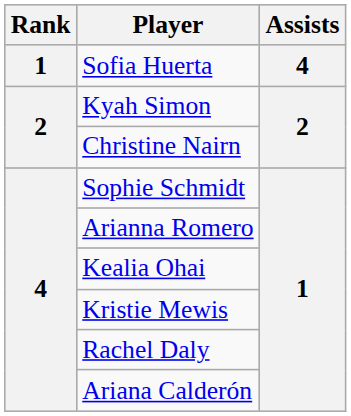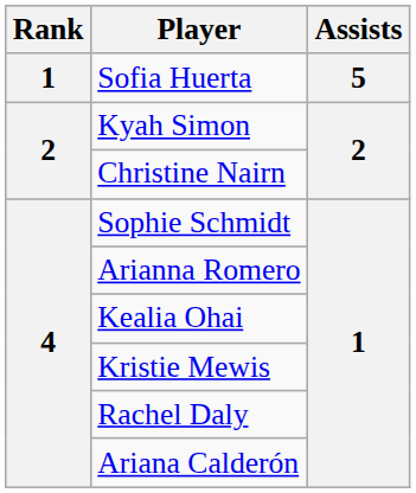Sofia Huerta | Assists: 4 -> 5
